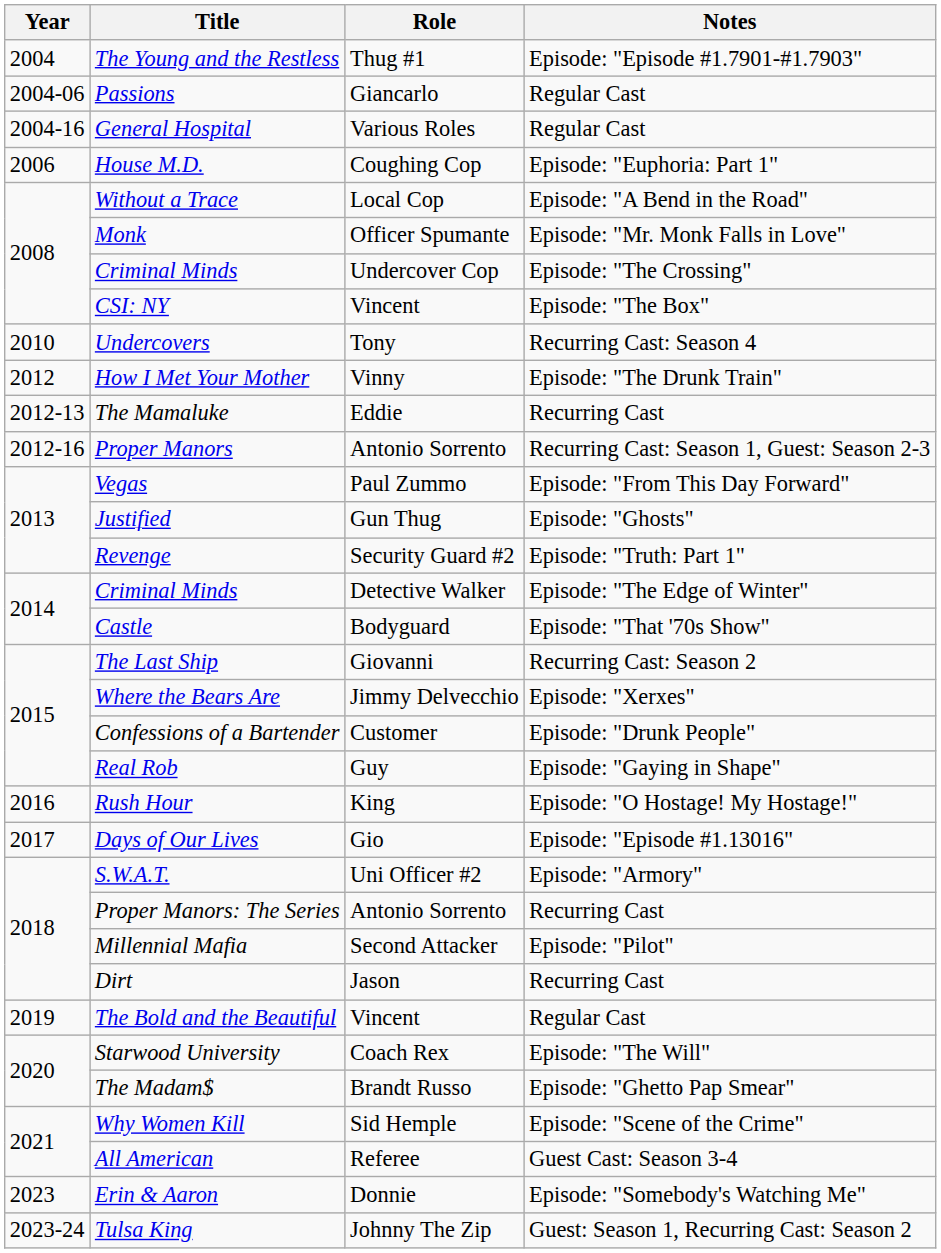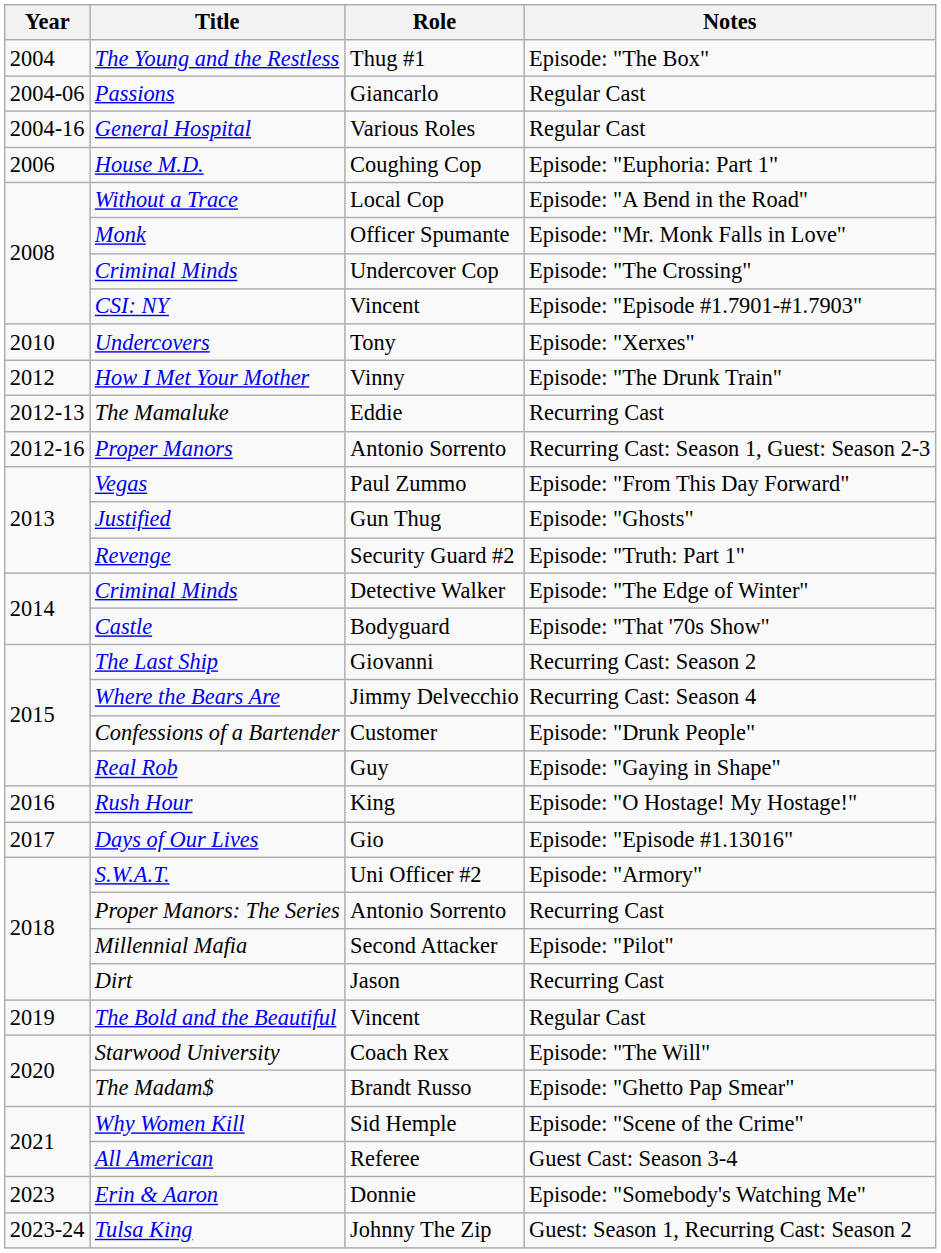The Young and the Restless | Notes: Episode: "Episode #1.7901-#1.7903" -> Episode: "The Box"
CSI: NY | Notes: Episode: "The Box" -> Episode: "Episode #1.7901-#1.7903"
Undercovers | Notes: Recurring Cast: Season 4 -> Episode: "Xerxes"
Where the Bears Are | Notes: Episode: "Xerxes" -> Recurring Cast: Season 4
